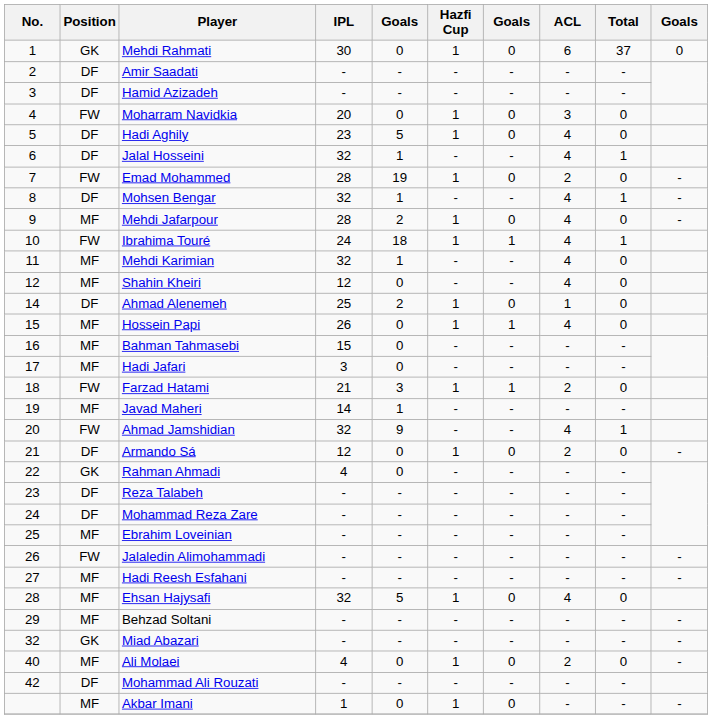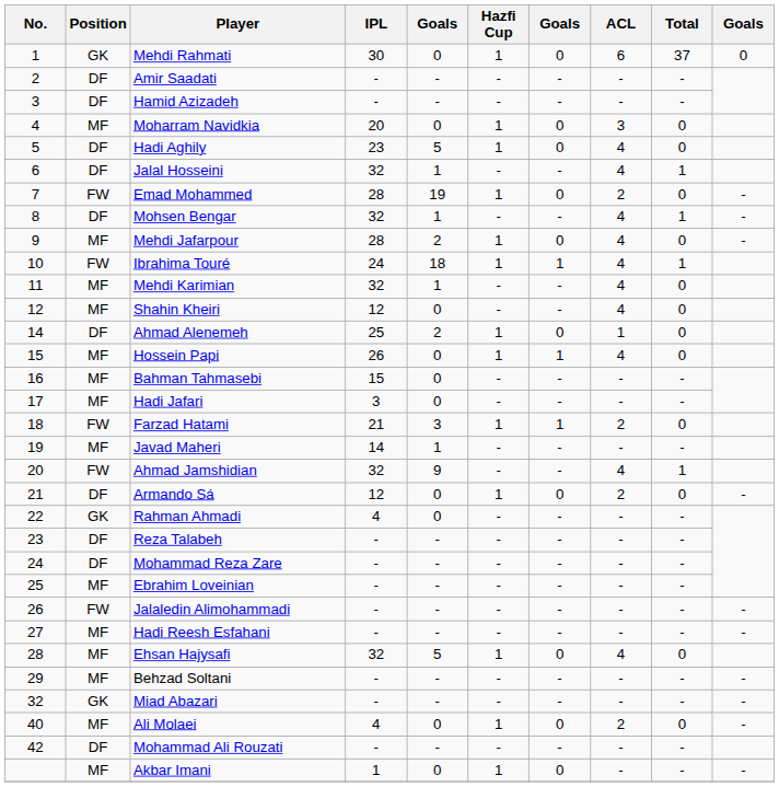Moharram Navidkia | Position: FW -> MF
